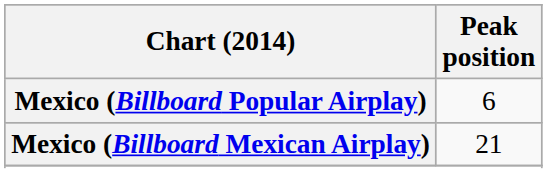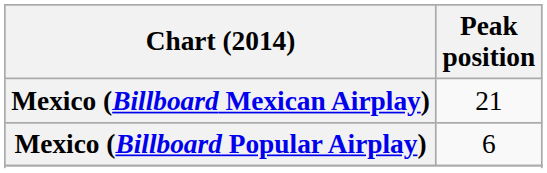rows swapped: Mexico (Billboard Mexican Airplay) <-> Mexico (Billboard Popular Airplay)
